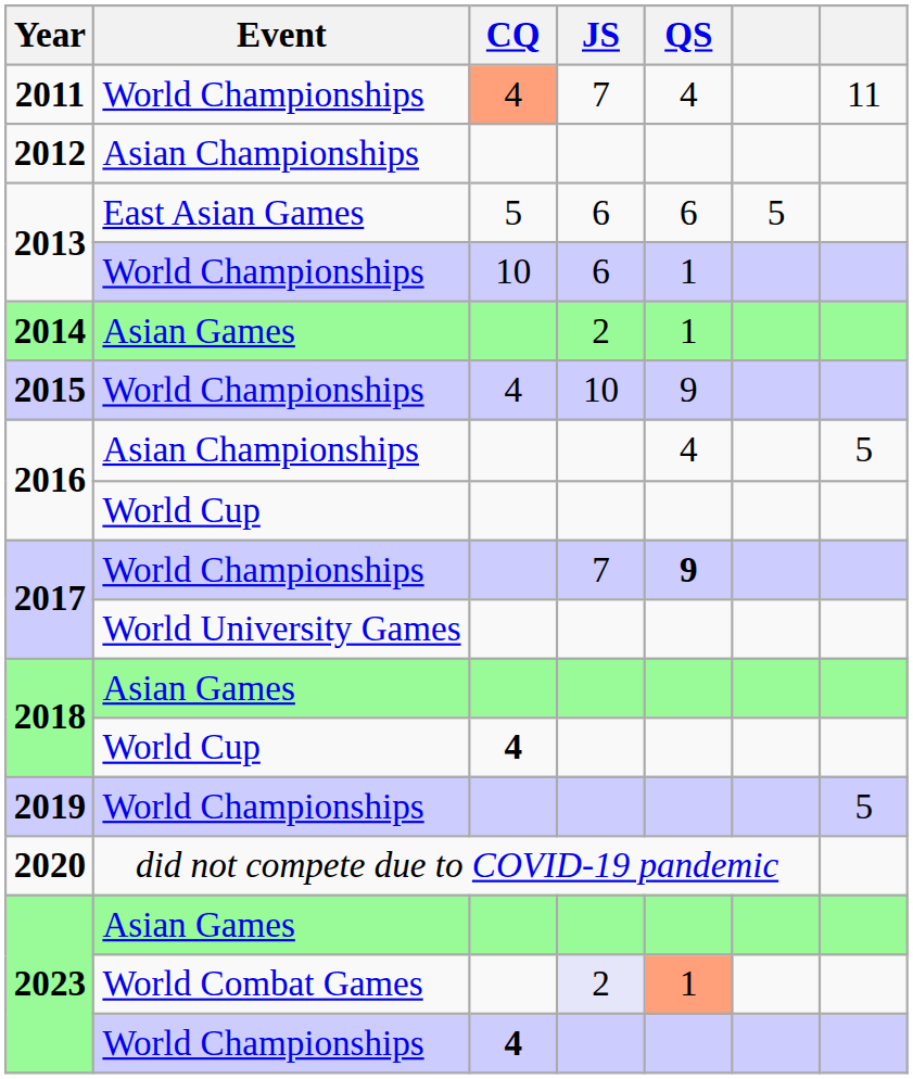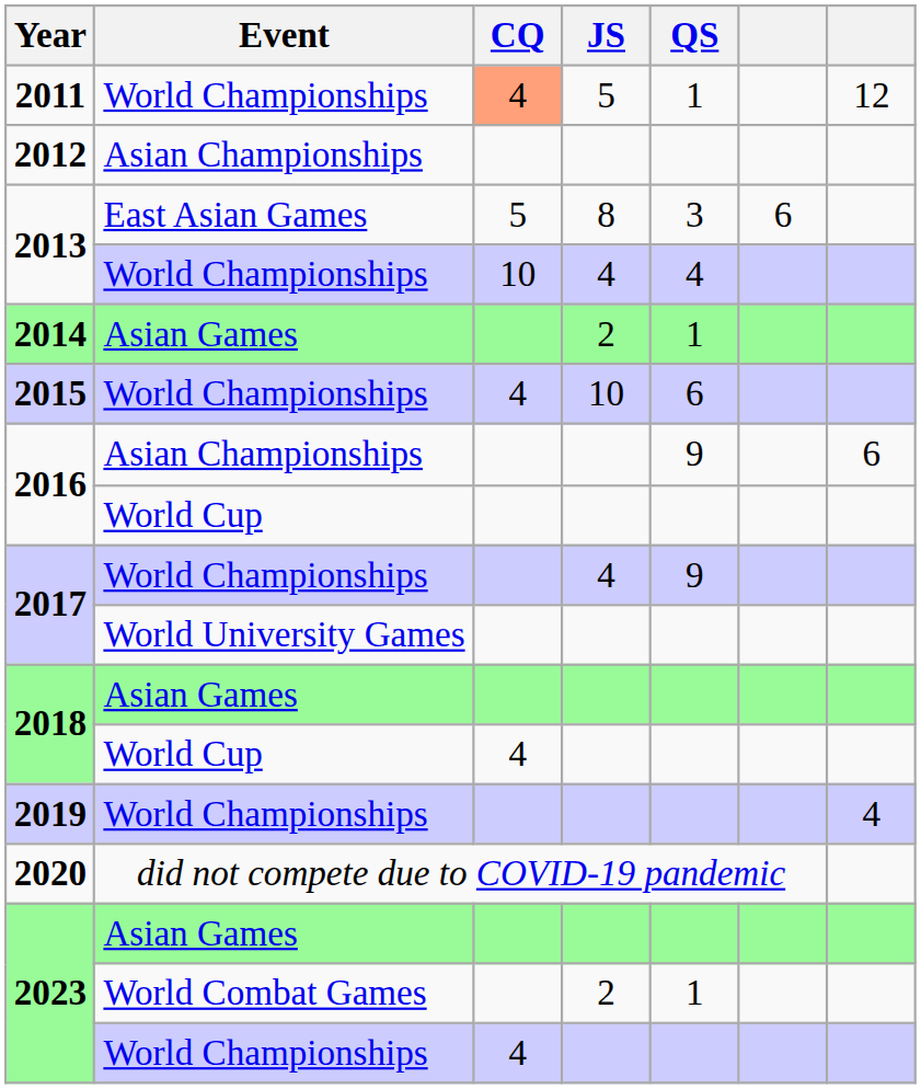2011 | JS: 7 -> 5
2011 | QS: 4 -> 1
2011 | column 7: 11 -> 12
2013 / East Asian Games | JS: 6 -> 8
2013 / East Asian Games | QS: 6 -> 3
2013 / East Asian Games | column 6: 5 -> 6
2013 / World Championships | JS: 6 -> 4
2013 / World Championships | QS: 1 -> 4
2015 | QS: 9 -> 6
2016 / Asian Championships | QS: 4 -> 9
2016 / Asian Championships | column 7: 5 -> 6
2017 / World Championships | JS: 7 -> 4
2017 / World Championships | QS: bold -> normal
2018 / World Cup | CQ: bold -> normal
2019 | column 7: 5 -> 4
2023 / World Combat Games | JS: lavender background -> no background
2023 / World Combat Games | QS: lightsalmon background -> no background
2023 / World Championships | CQ: bold -> normal
